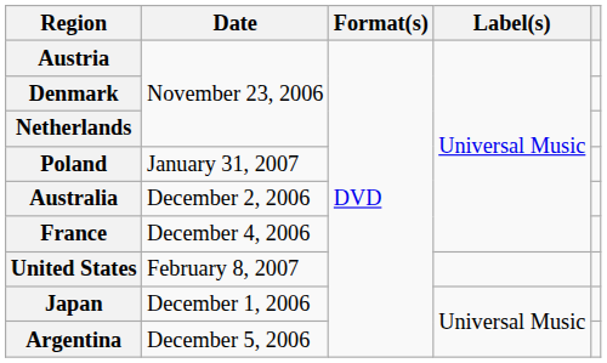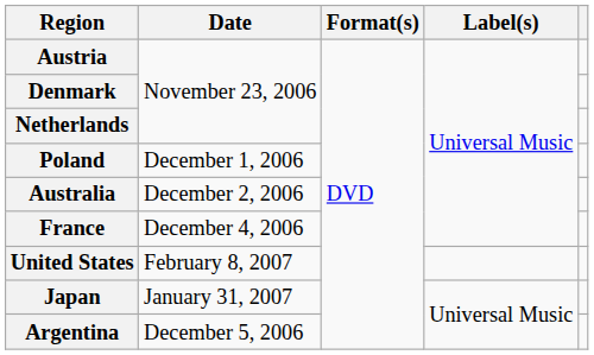Poland | Date: January 31, 2007 -> December 1, 2006
Japan | Date: December 1, 2006 -> January 31, 2007
